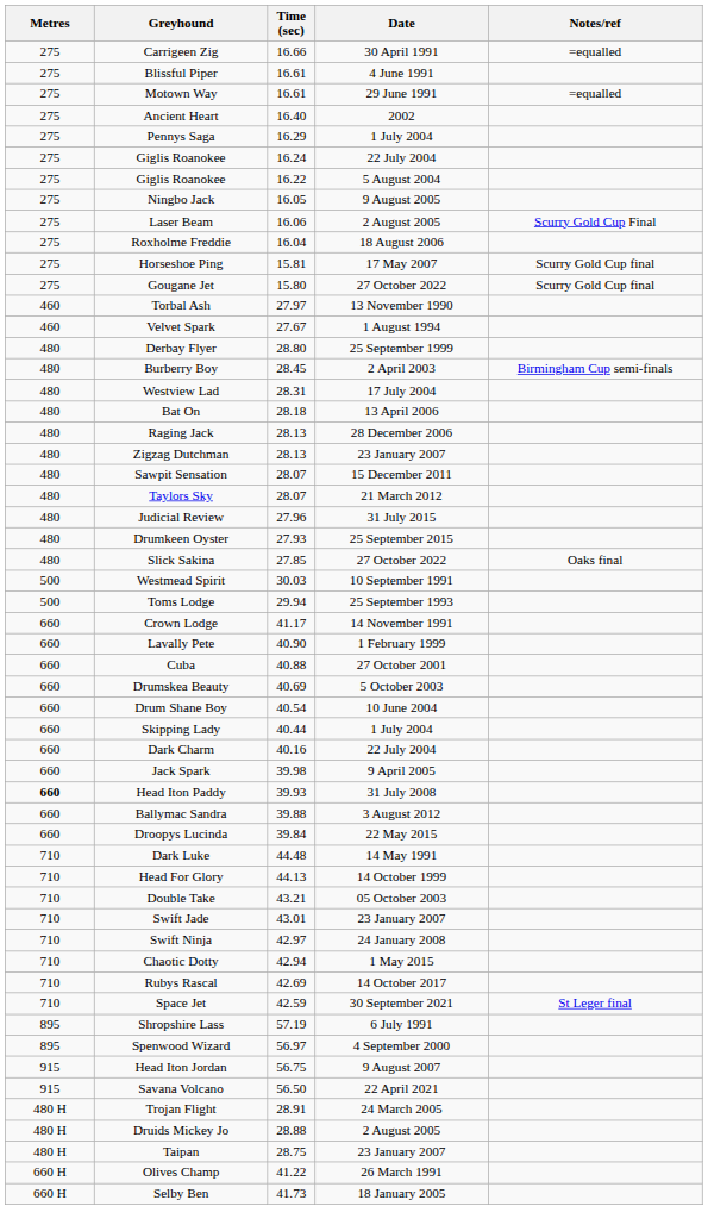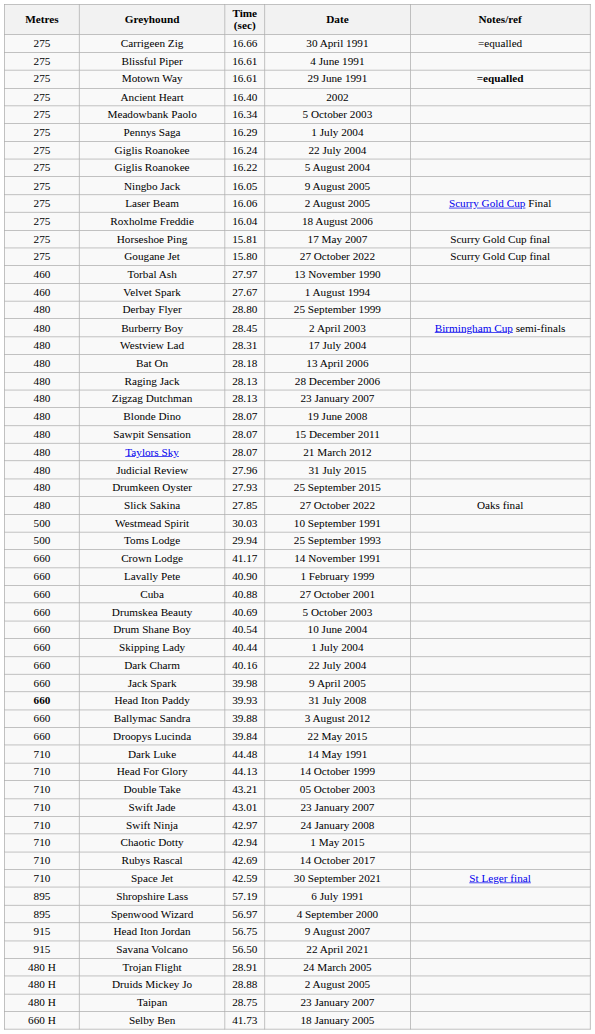Motown Way | Notes/ref: normal -> bold
+ row: 275 | Meadowbank Paolo | 16.34 | 5 October 2003
+ row: 480 | Blonde Dino | 28.07 | 19 June 2008
- row: 660 H | Olives Champ | 41.22 | 26 March 1991
